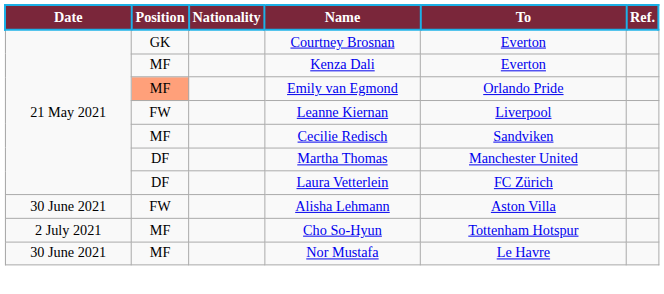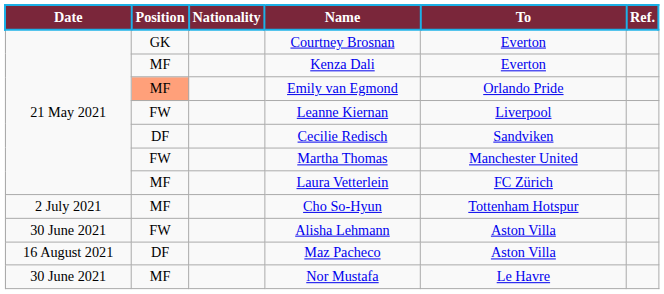Cecilie Redisch | Position: MF -> DF
Martha Thomas | Position: DF -> FW
Laura Vetterlein | Position: DF -> MF
rows swapped: Alisha Lehmann <-> Cho So-Hyun
+ row: 16 August 2021 | DF | Maz Pacheco | Aston Villa
